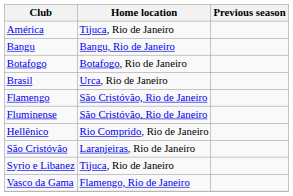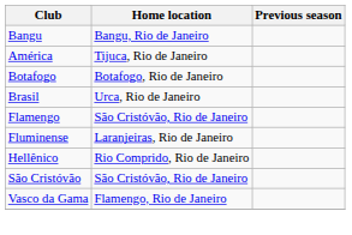rows swapped: América <-> Bangu
Fluminense | Home location: São Cristóvão, Rio de Janeiro -> Laranjeiras, Rio de Janeiro
São Cristóvão | Home location: Laranjeiras, Rio de Janeiro -> São Cristóvão, Rio de Janeiro
- row: Syrio e Libanez | Tijuca, Rio de Janeiro
